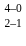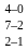+ row: 7–2
